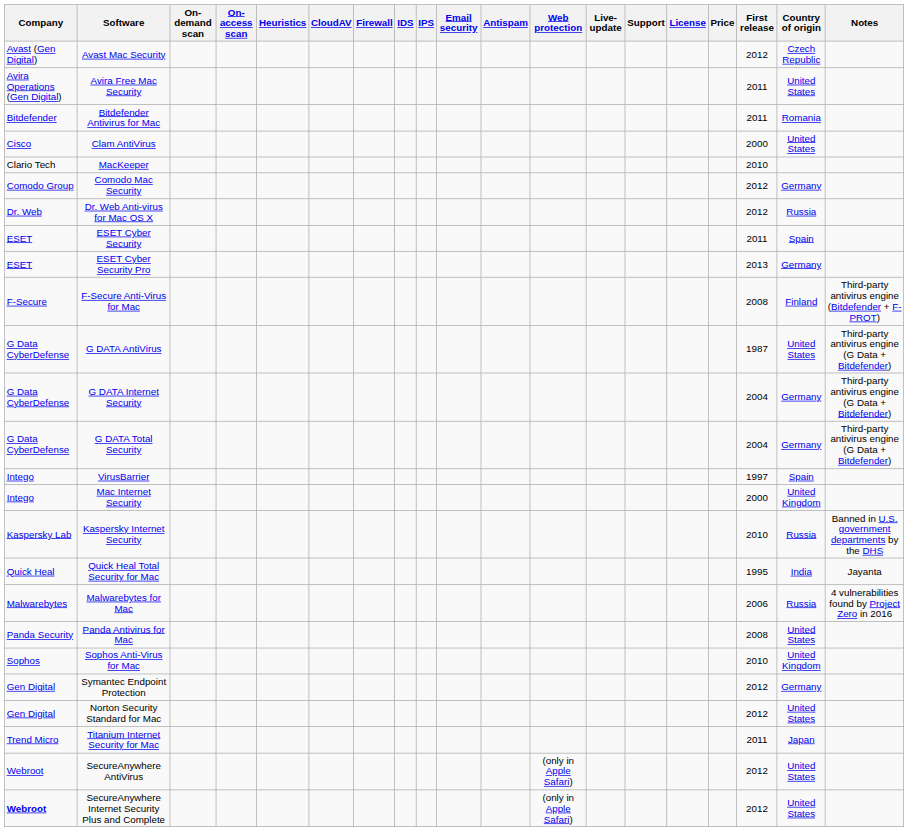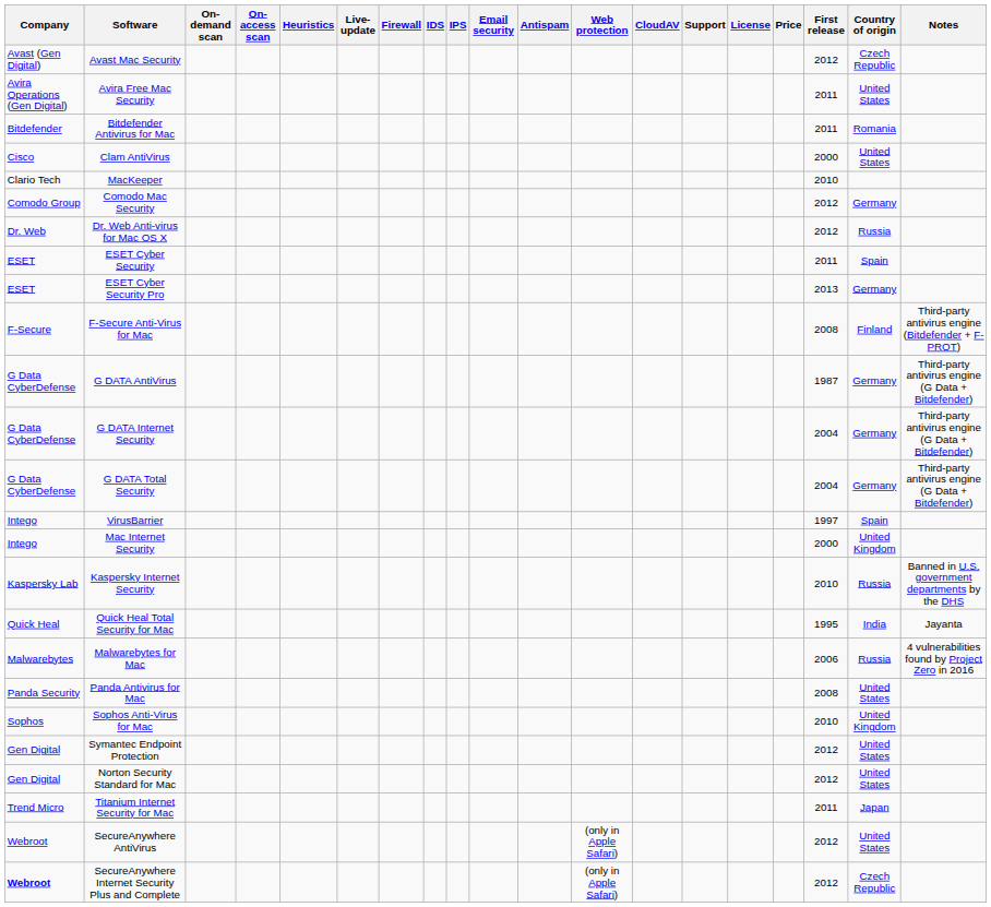columns swapped: CloudAV <-> Live-update
G DATA AntiVirus | Country of origin: United States -> Germany
Symantec Endpoint Protection | Country of origin: Germany -> United States
SecureAnywhere Internet Security Plus and Complete | Country of origin: United States -> Czech Republic
